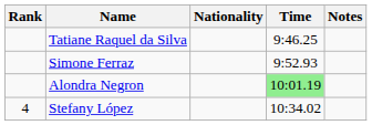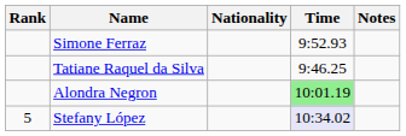rows swapped: Tatiane Raquel da Silva <-> Simone Ferraz
Stefany López | Rank: 4 -> 5
Stefany López | Time: no background -> lavender background
